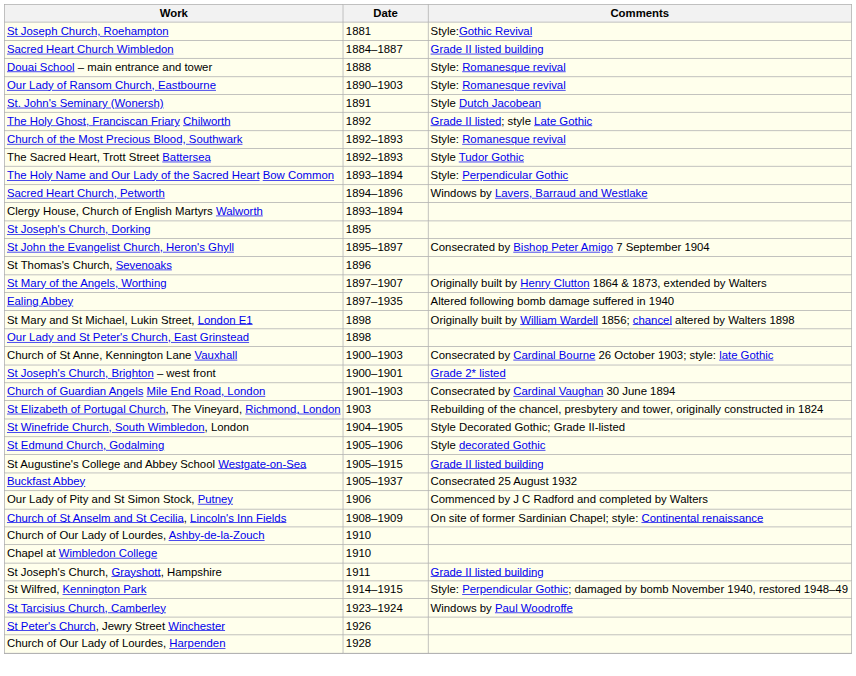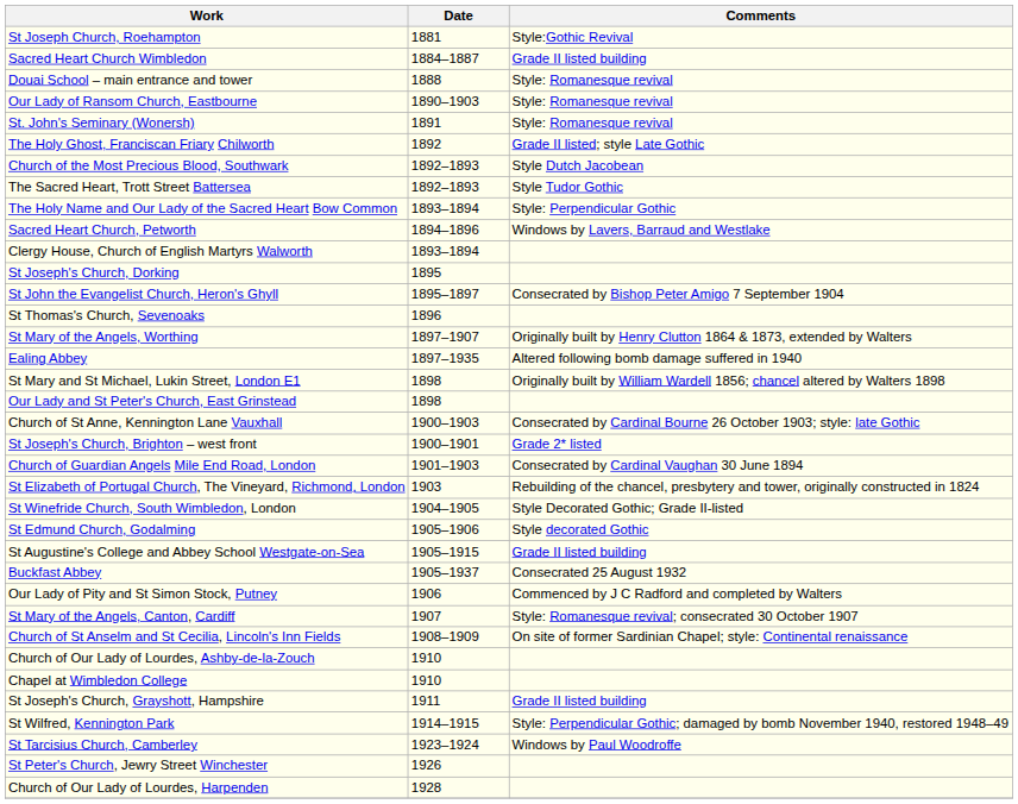St. John's Seminary (Wonersh) | Comments: Style Dutch Jacobean -> Style: Romanesque revival
Church of the Most Precious Blood, Southwark | Comments: Style: Romanesque revival -> Style Dutch Jacobean
+ row: St Mary of the Angels, Canton, Cardiff | 1907 | Style: Romanesque revival; consecrated 30 October 1907
